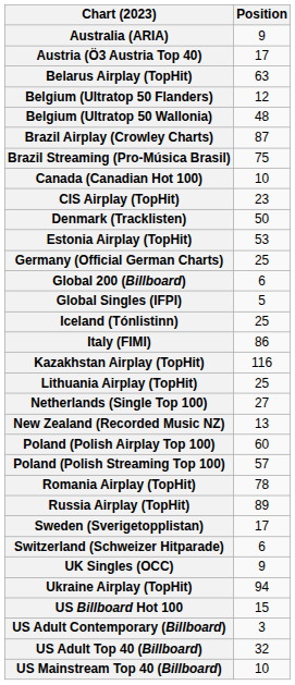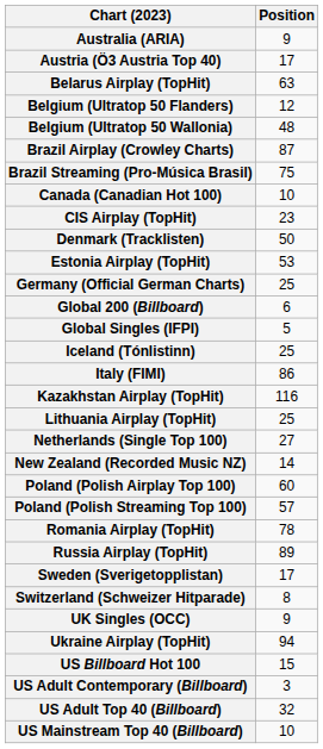New Zealand (Recorded Music NZ) | Position: 13 -> 14
Switzerland (Schweizer Hitparade) | Position: 6 -> 8
